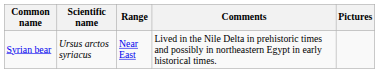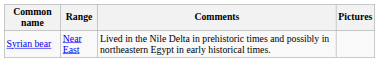- column: Scientific name | Ursus arctos syriacus
